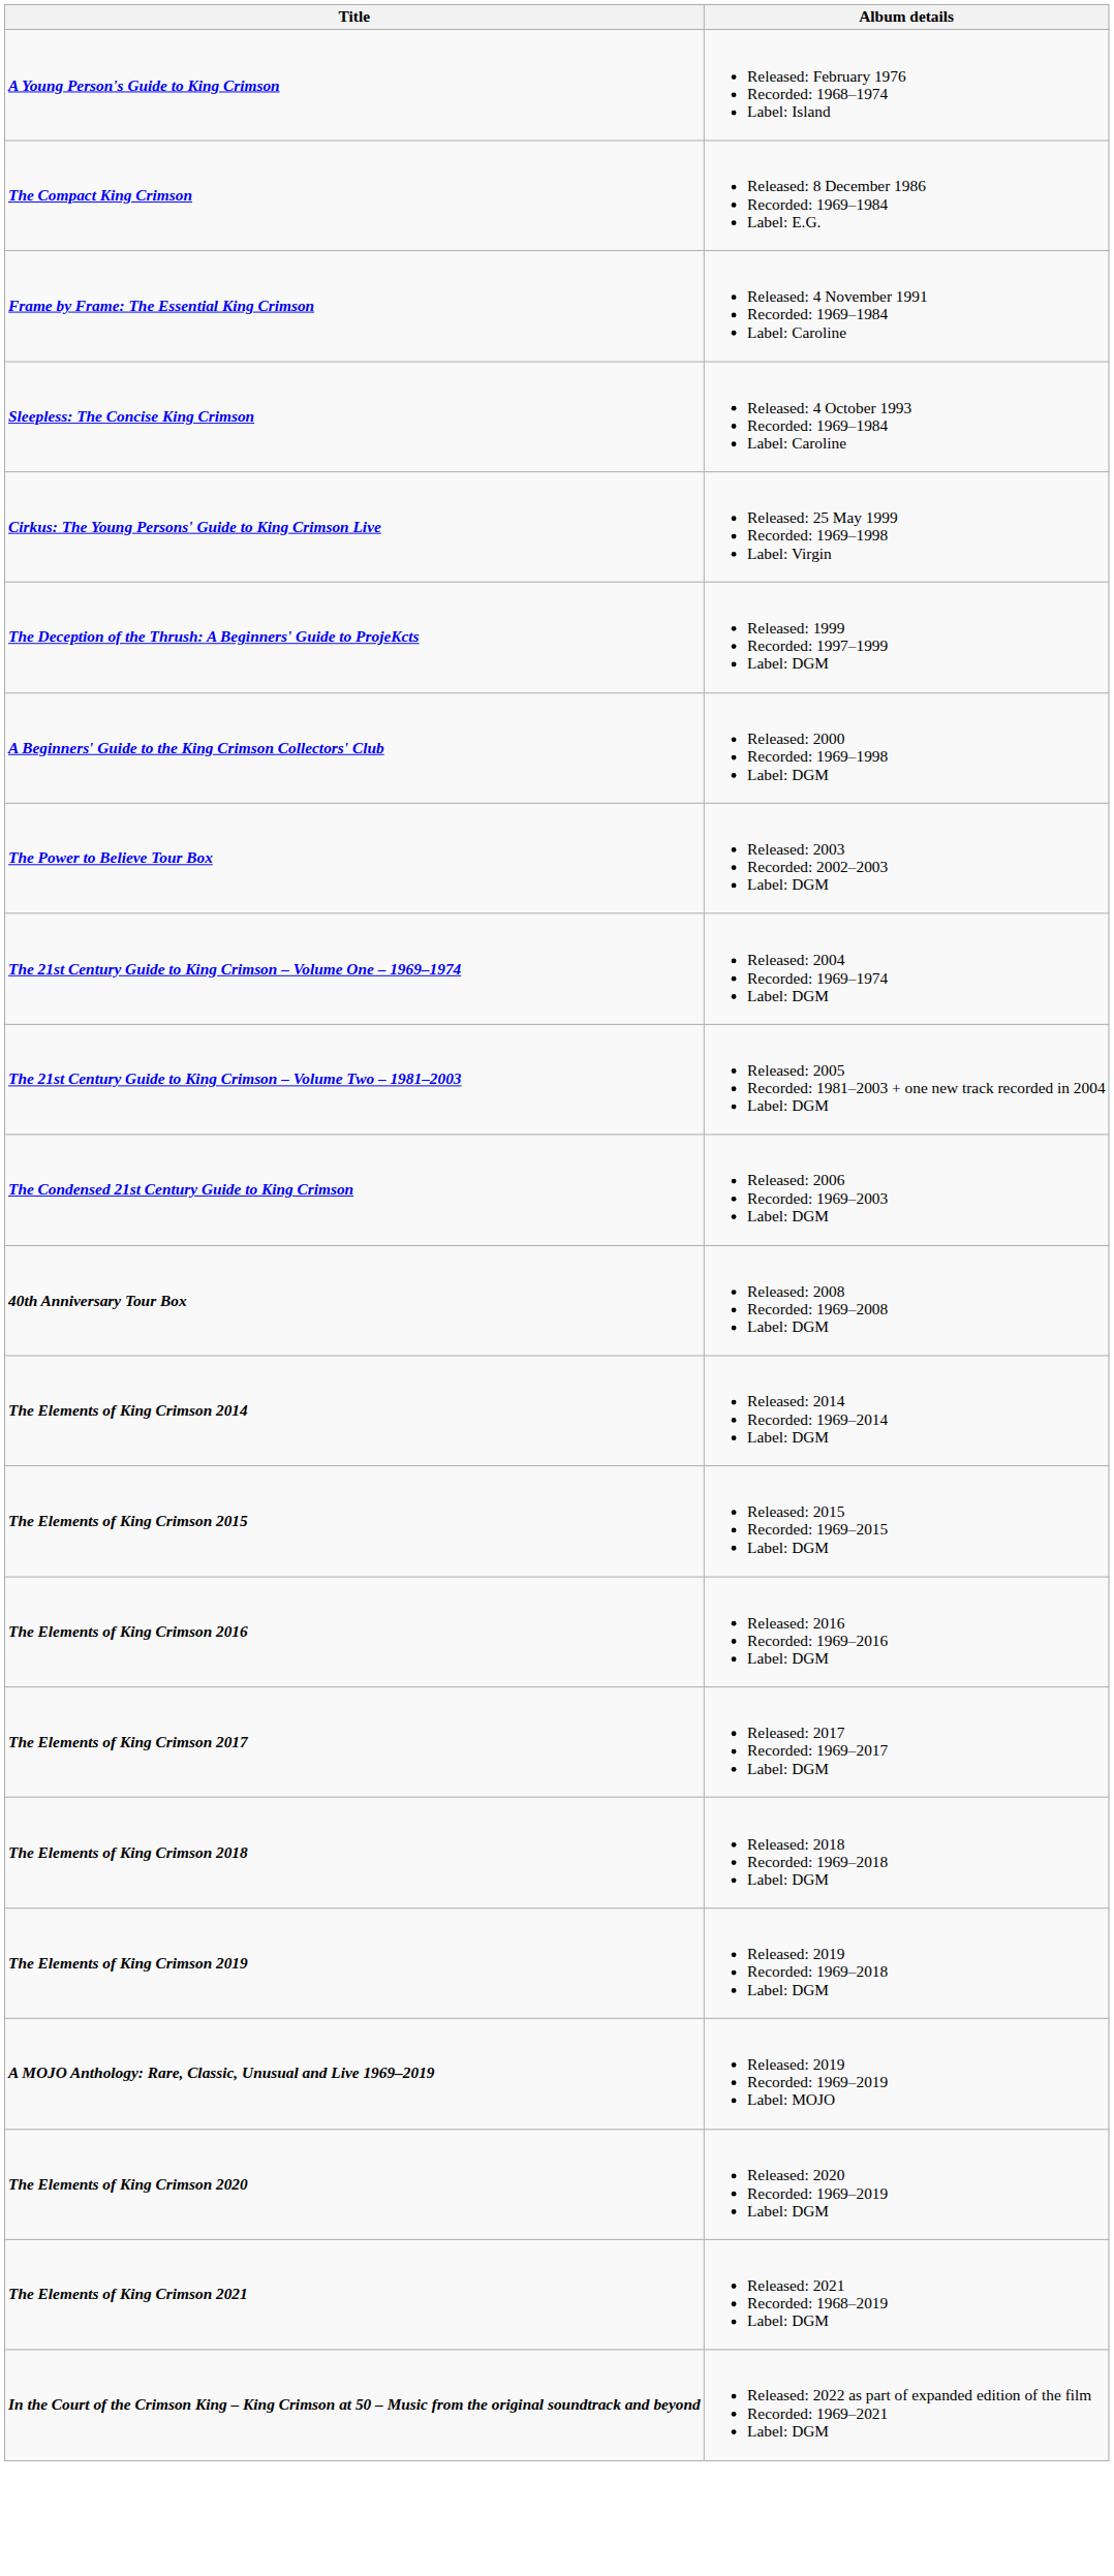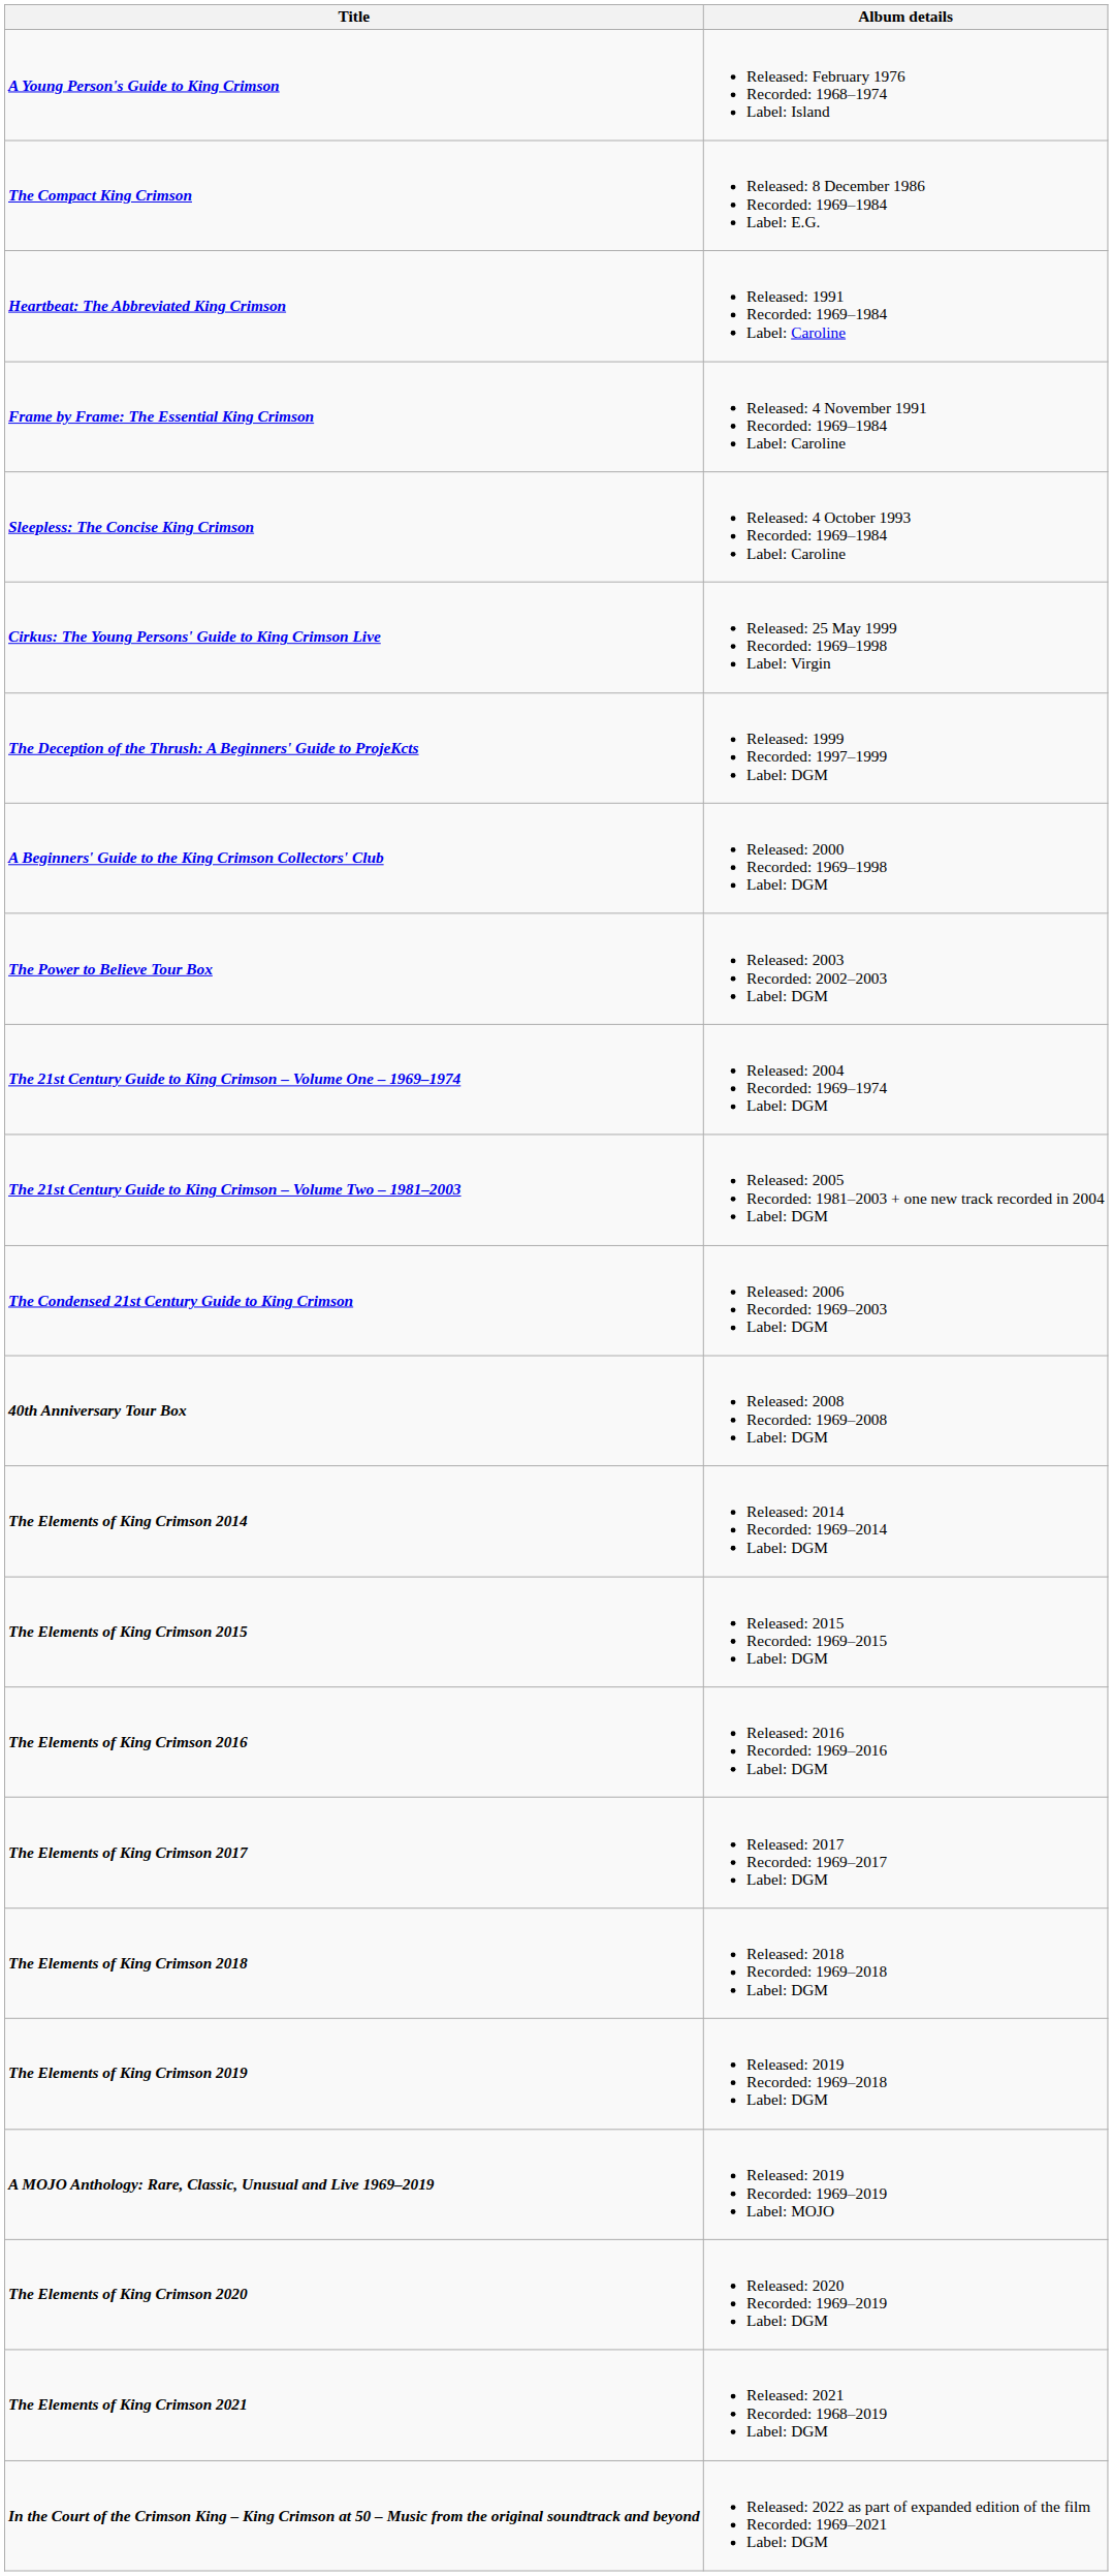+ row: Heartbeat: The Abbreviated King Crimson | Released: 1991 Recorded: 1969–1984 Label: Caroline
